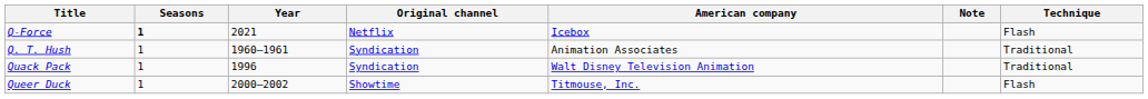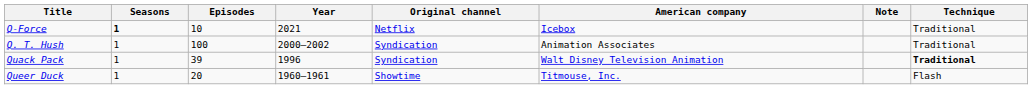+ column: Episodes | 10 | 100 | 39 | 20
Q-Force | Technique: Flash -> Traditional
Q. T. Hush | Year: 1960–1961 -> 2000–2002
Quack Pack | Technique: normal -> bold
Queer Duck | Year: 2000–2002 -> 1960–1961
